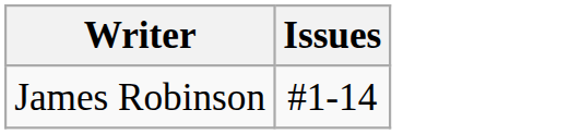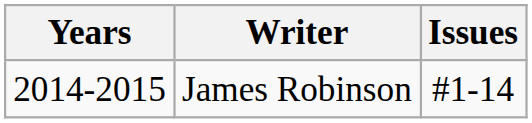+ column: Years | 2014-2015
